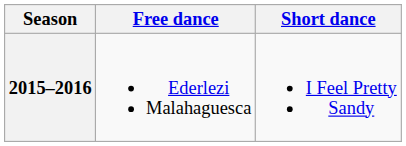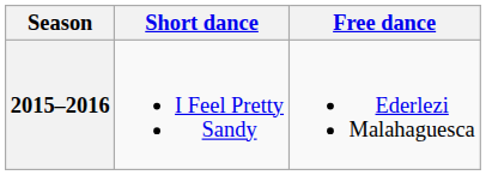columns swapped: Short dance <-> Free dance
